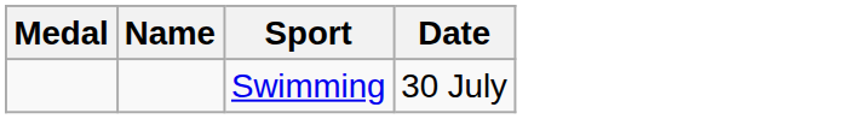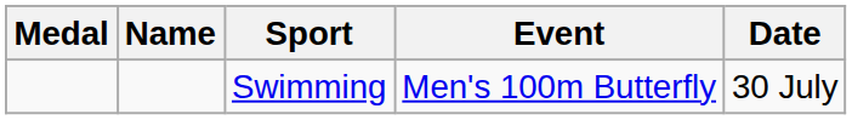+ column: Event | Men's 100m Butterfly
